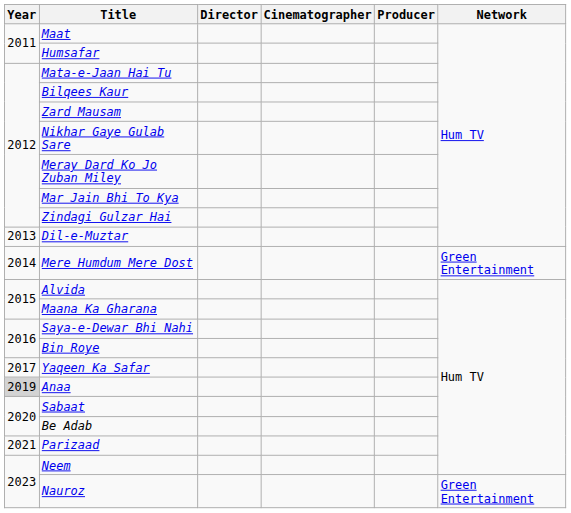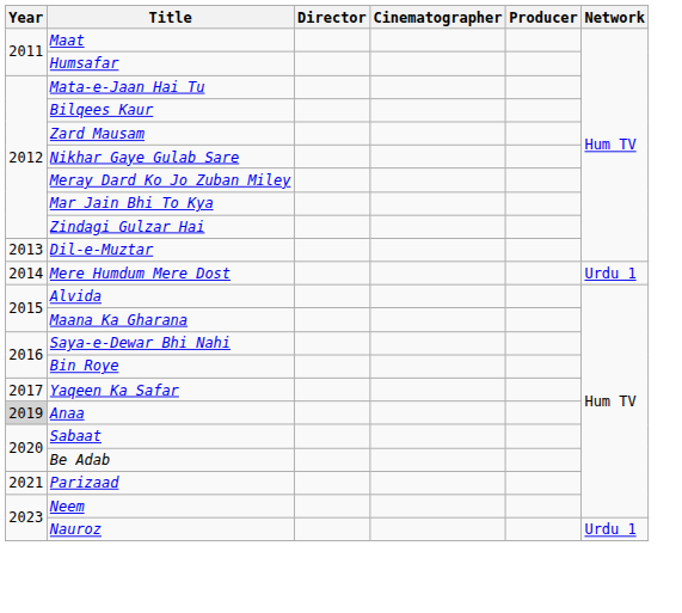Mere Humdum Mere Dost | Network: Green Entertainment -> Urdu 1
Nauroz | Network: Green Entertainment -> Urdu 1
